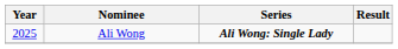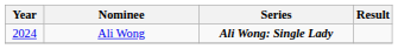Ali Wong | Year: 2025 -> 2024
